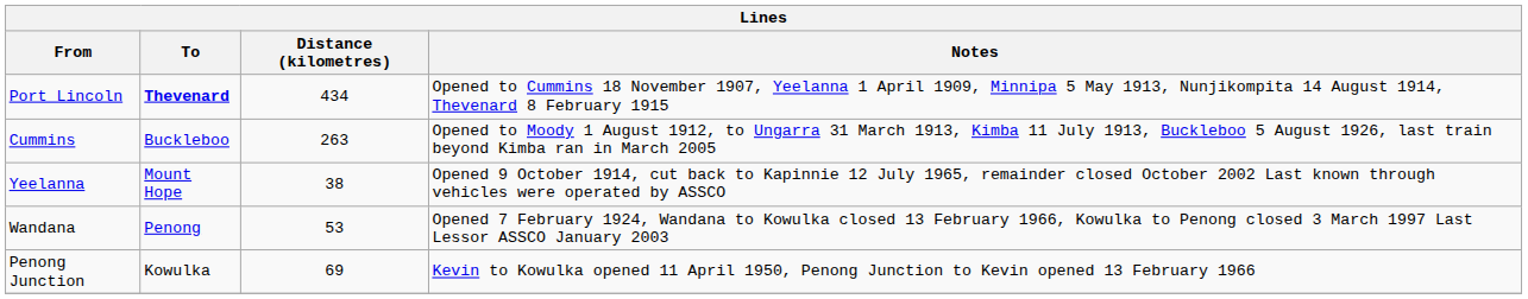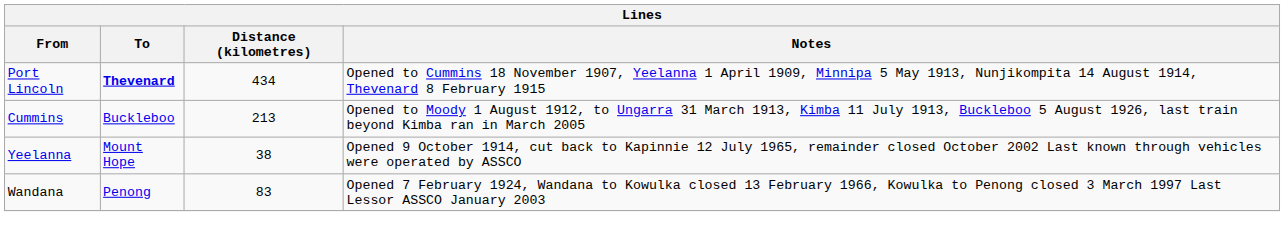Cummins | Distance (kilometres): 263 -> 213
Wandana | Distance (kilometres): 53 -> 83
- row: Penong Junction | Kowulka | 69 | Kevin to Kowulka opened 11 April 1950, Penong Junction to Kevin opened 13 February 1966
